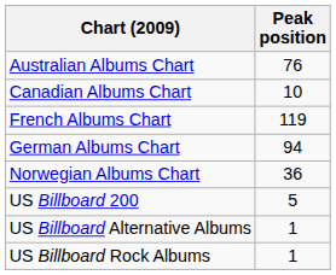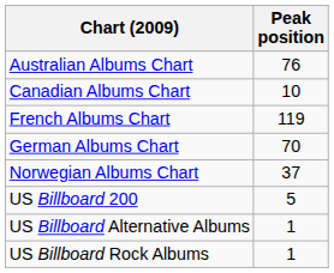German Albums Chart | Peak position: 94 -> 70
Norwegian Albums Chart | Peak position: 36 -> 37
